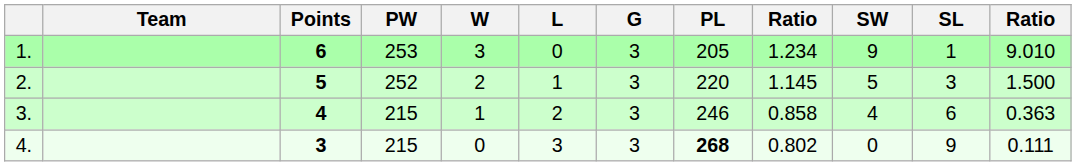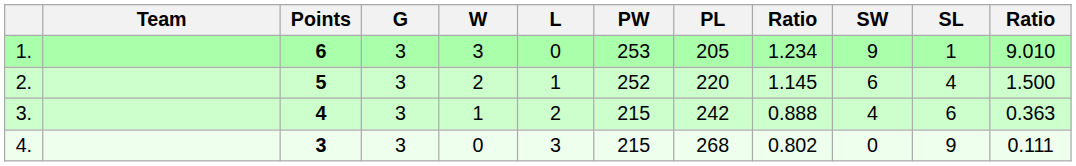columns swapped: G <-> PW
2. | SW: 5 -> 6
2. | SL: 3 -> 4
3. | PL: 246 -> 242
3. | column 9: 0.858 -> 0.888
4. | PL: bold -> normal
